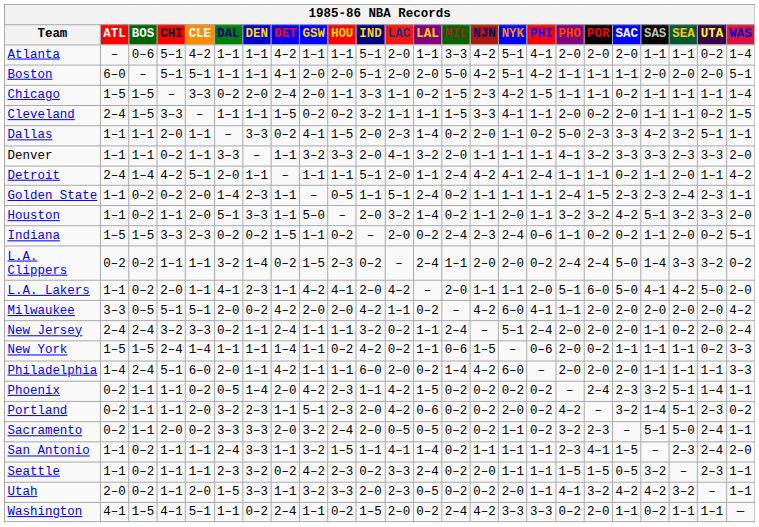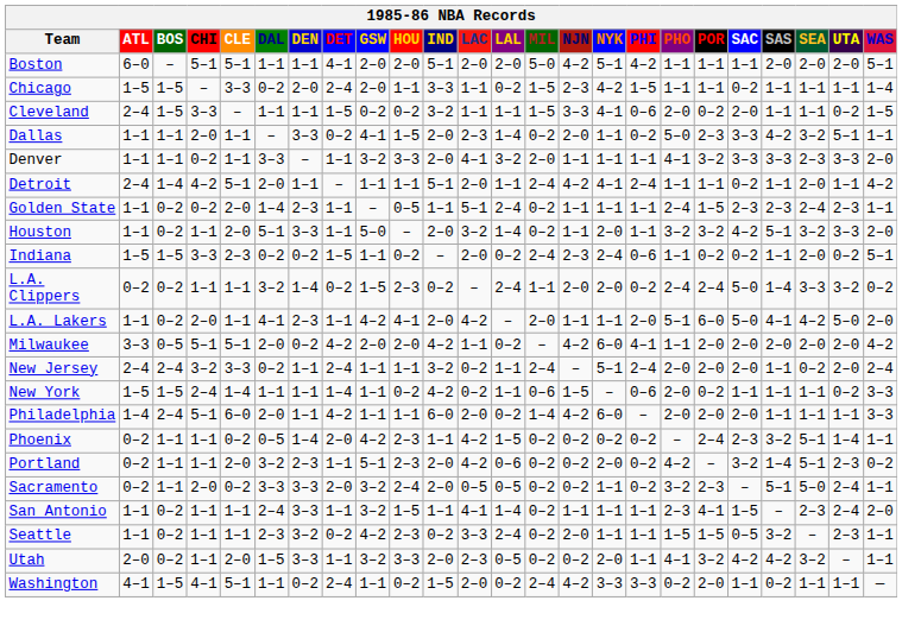- row: Atlanta | – | 0–6 | 5–1 | 4–2 | 1–1 | 1–1 | 4–2 | 1–1 | 1–1 | 5–1 | 2–0 | 1–1 | 3–3 | 4–2 | 5–1 | 4–1 | 2–0 | 2–0 | 2–0 | 1–1 | 1–1 | 0–2 | 1–4
Cleveland | PHI: 1–1 -> 0–6
